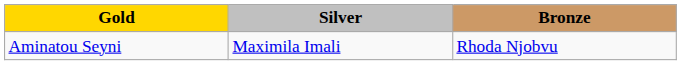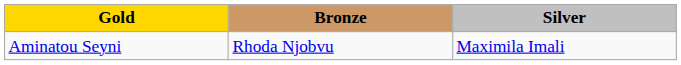columns swapped: Silver <-> Bronze
